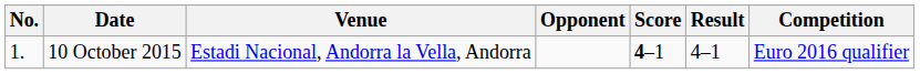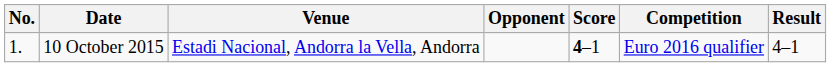columns swapped: Result <-> Competition
